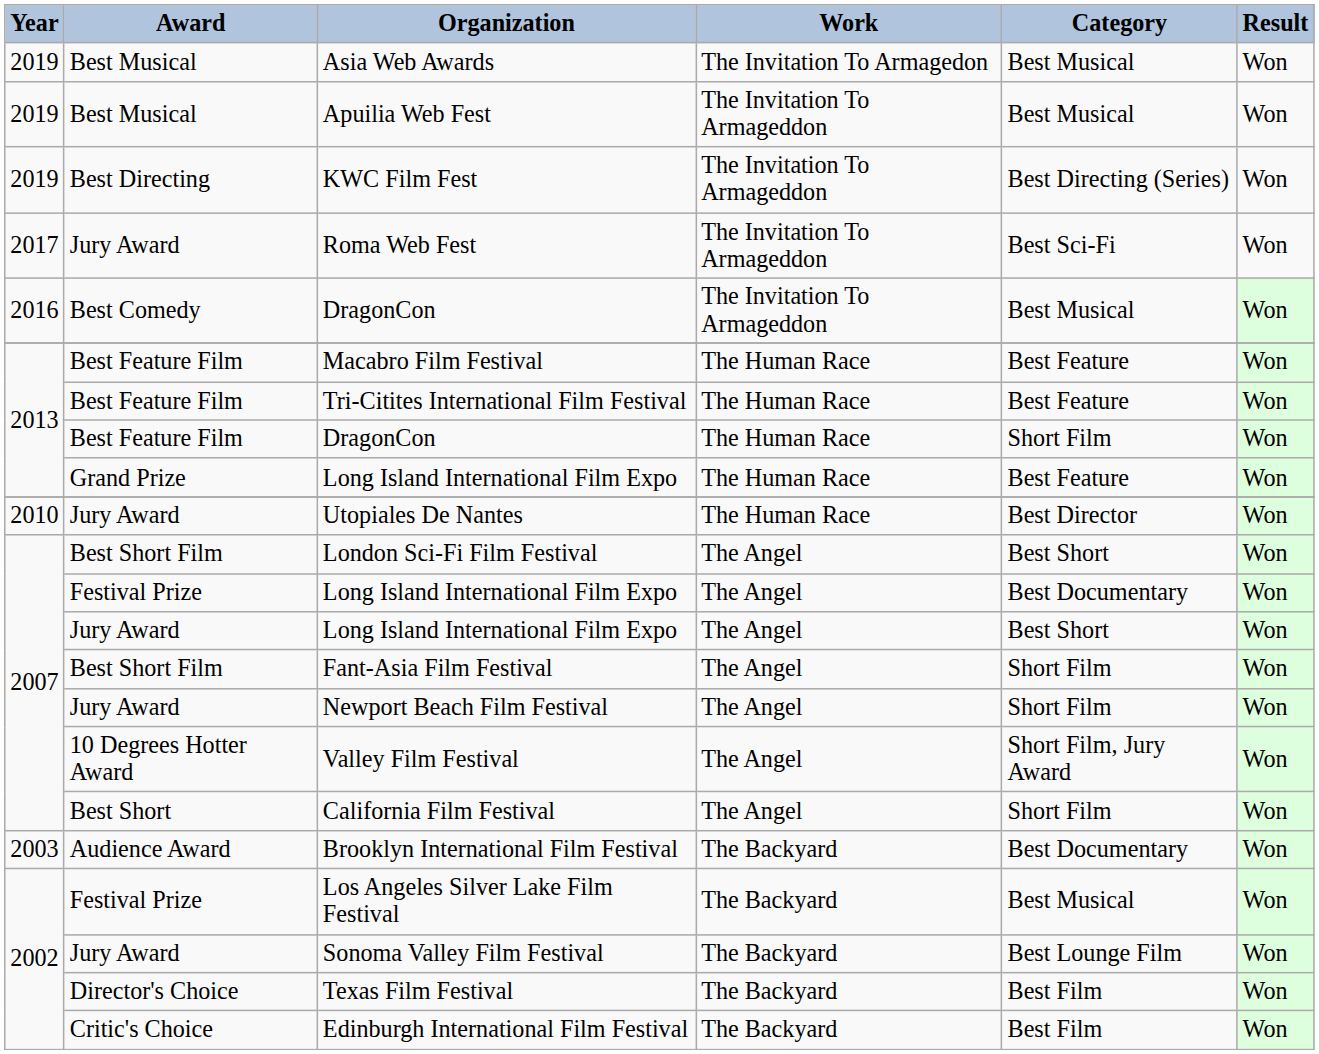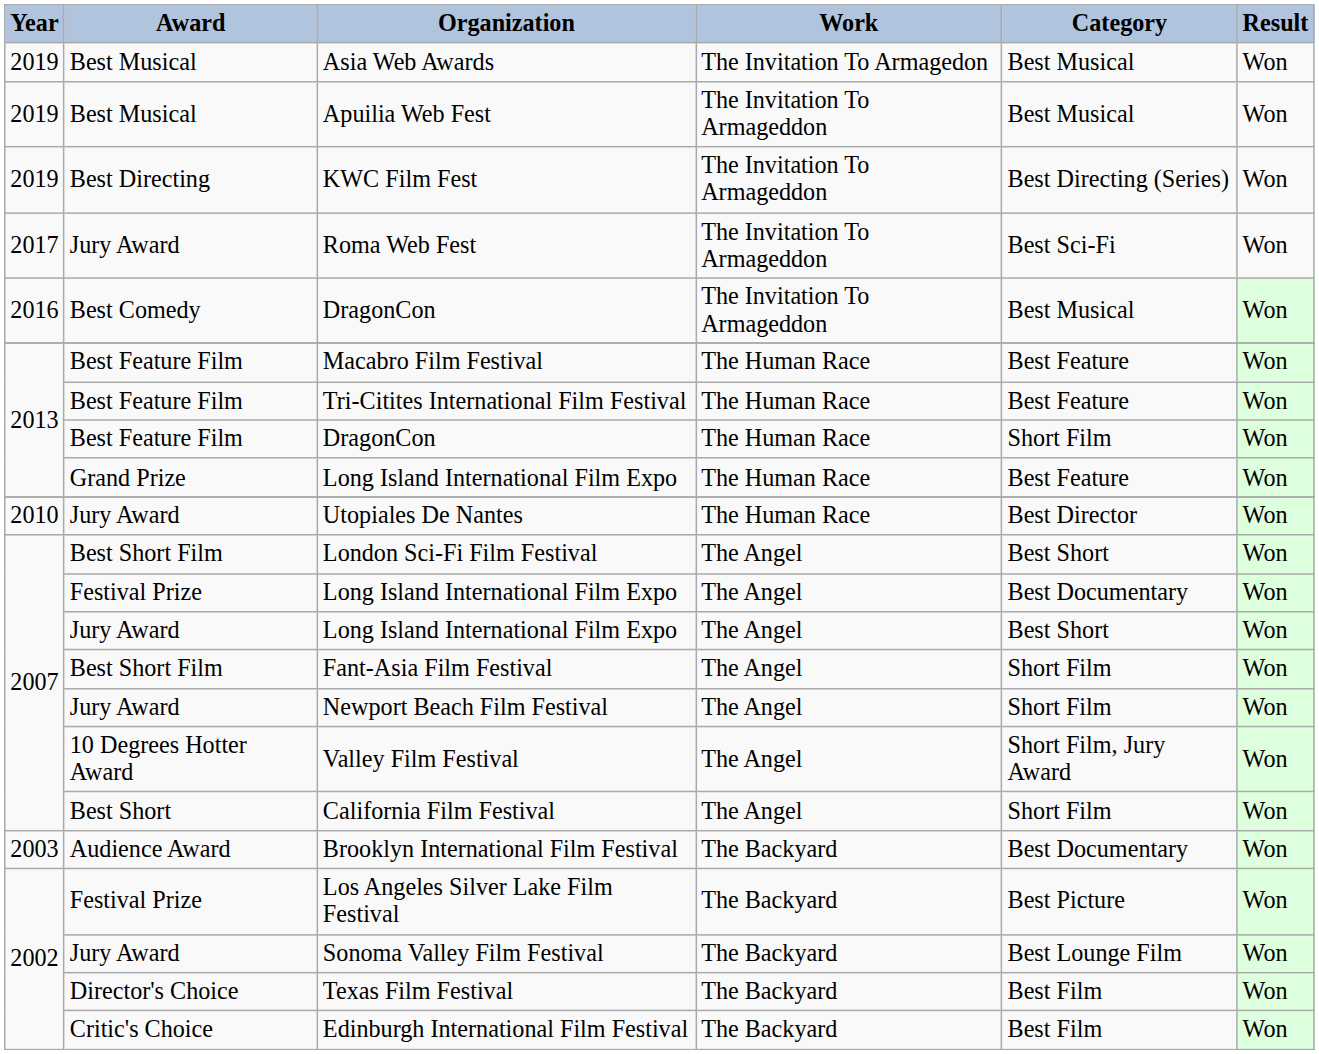Los Angeles Silver Lake Film Festival | Category: Best Musical -> Best Picture
